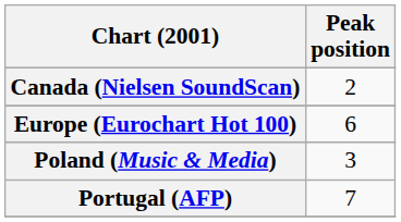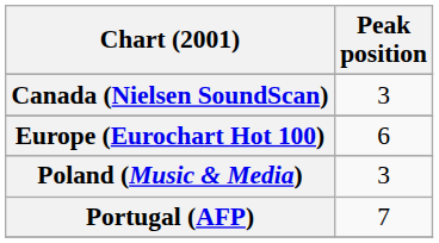Canada (Nielsen SoundScan) | Peak position: 2 -> 3
